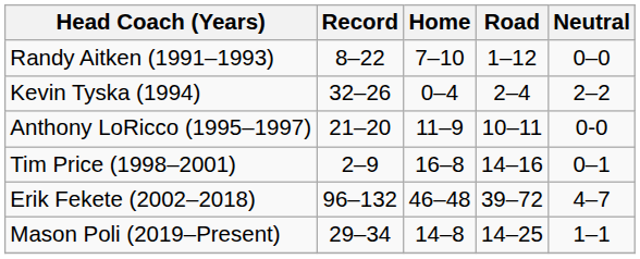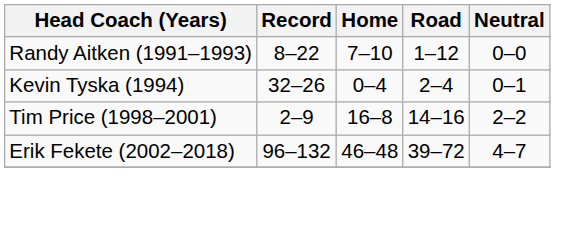Kevin Tyska (1994) | Neutral: 2–2 -> 0–1
- row: Anthony LoRicco (1995–1997) | 21–20 | 11–9 | 10–11 | 0-0
Tim Price (1998–2001) | Neutral: 0–1 -> 2–2
- row: Mason Poli (2019–Present) | 29–34 | 14–8 | 14–25 | 1–1
